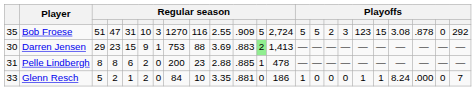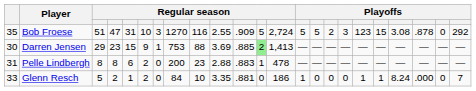Darren Jensen | column 11: .883 -> .885
Pelle Lindbergh | column 11: .885 -> .883
